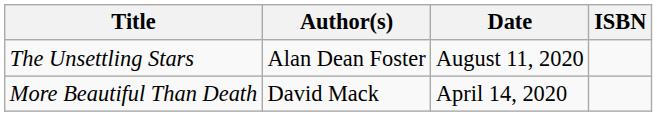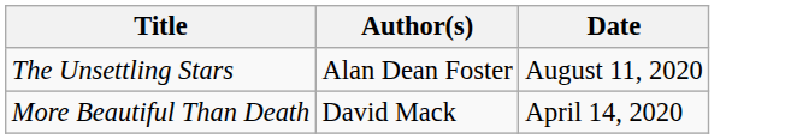- column: ISBN
